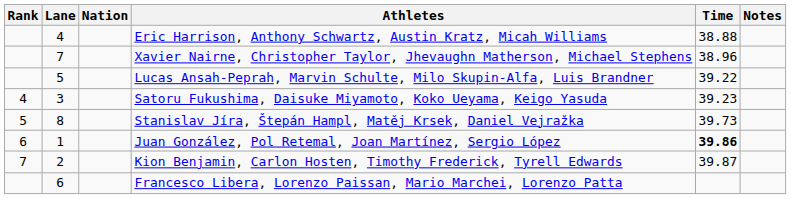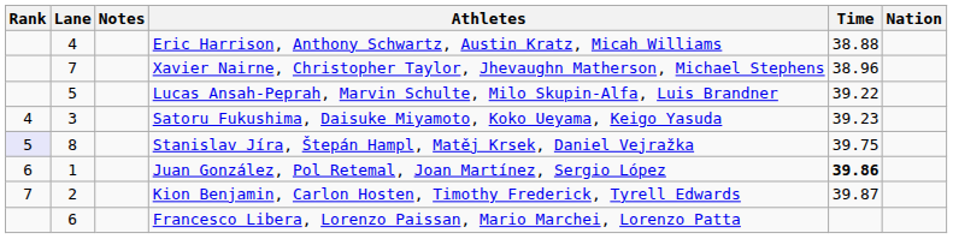columns swapped: Nation <-> Notes
Stanislav Jíra, Štepán Hampl, Matěj Krsek, Daniel Vejražka | Rank: no background -> lavender background
Stanislav Jíra, Štepán Hampl, Matěj Krsek, Daniel Vejražka | Time: 39.73 -> 39.75
